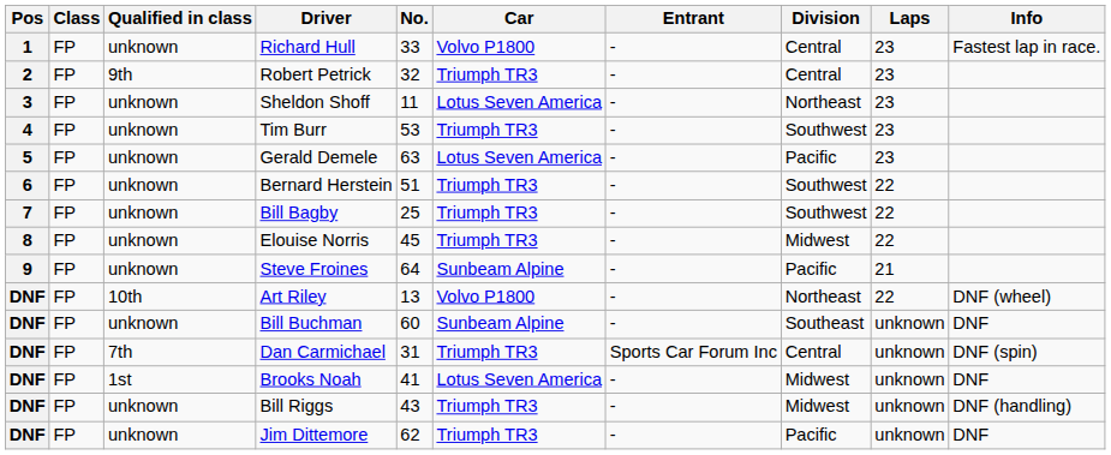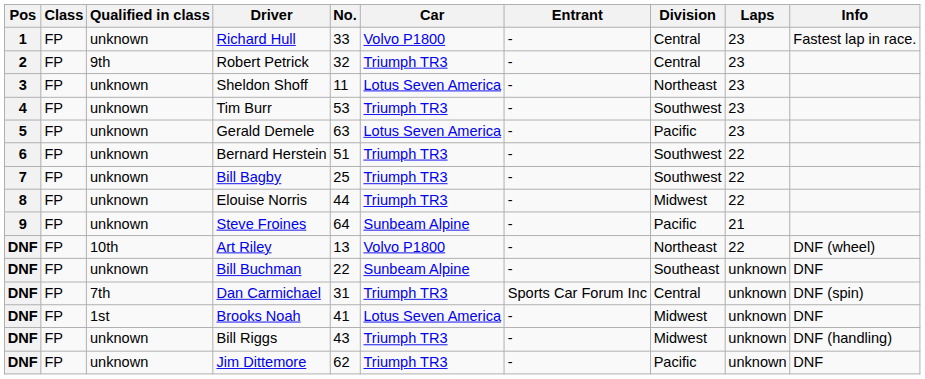Elouise Norris | No.: 45 -> 44
Bill Buchman | No.: 60 -> 22
